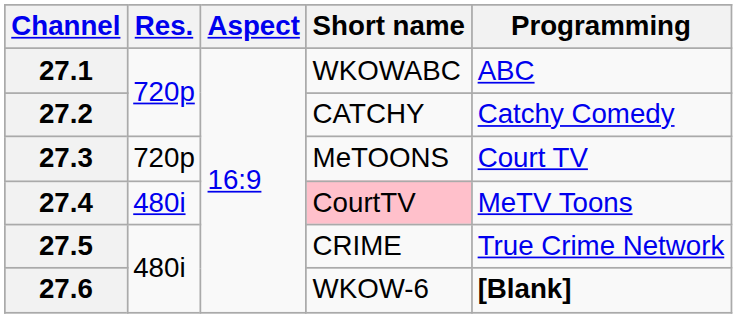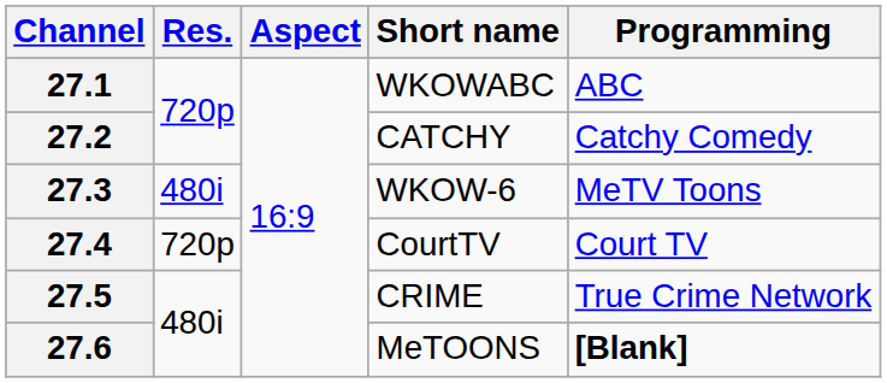27.3 | Res.: 720p -> 480i
27.3 | Short name: MeTOONS -> WKOW-6
27.3 | Programming: Court TV -> MeTV Toons
27.4 | Res.: 480i -> 720p
27.4 | Short name: pink background -> no background
27.4 | Programming: MeTV Toons -> Court TV
27.6 | Short name: WKOW-6 -> MeTOONS
